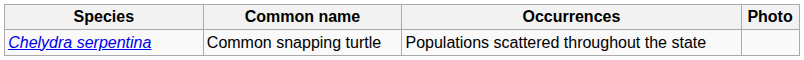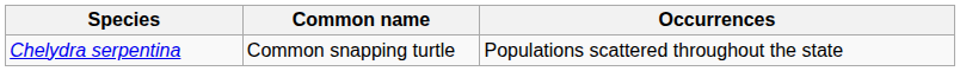- column: Photo
